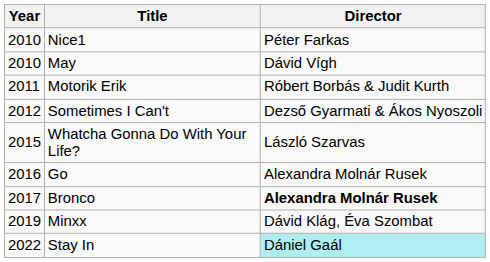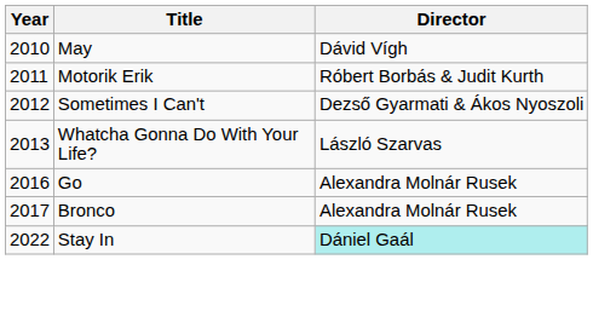- row: 2010 | Nice1 | Péter Farkas
Whatcha Gonna Do With Your Life? | Year: 2015 -> 2013
Bronco | Director: bold -> normal
- row: 2019 | Minxx | Dávid Klág, Éva Szombat
